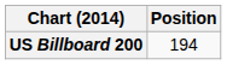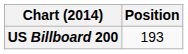US Billboard 200 | Position: 194 -> 193
